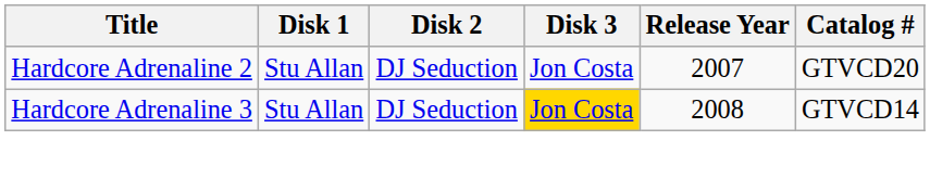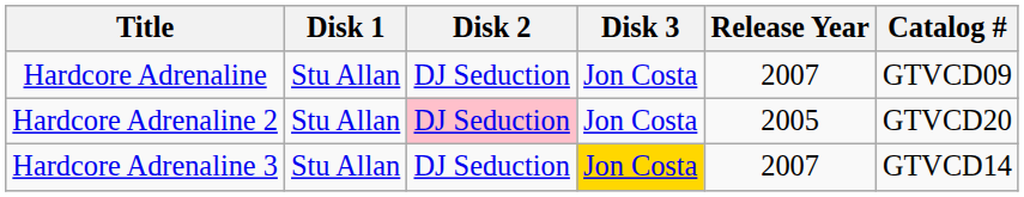+ row: Hardcore Adrenaline | Stu Allan | DJ Seduction | Jon Costa | 2007 | GTVCD09
Hardcore Adrenaline 2 | Disk 2: no background -> pink background
Hardcore Adrenaline 2 | Release Year: 2007 -> 2005
Hardcore Adrenaline 3 | Release Year: 2008 -> 2007
